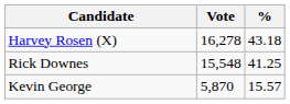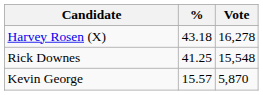columns swapped: Vote <-> %
